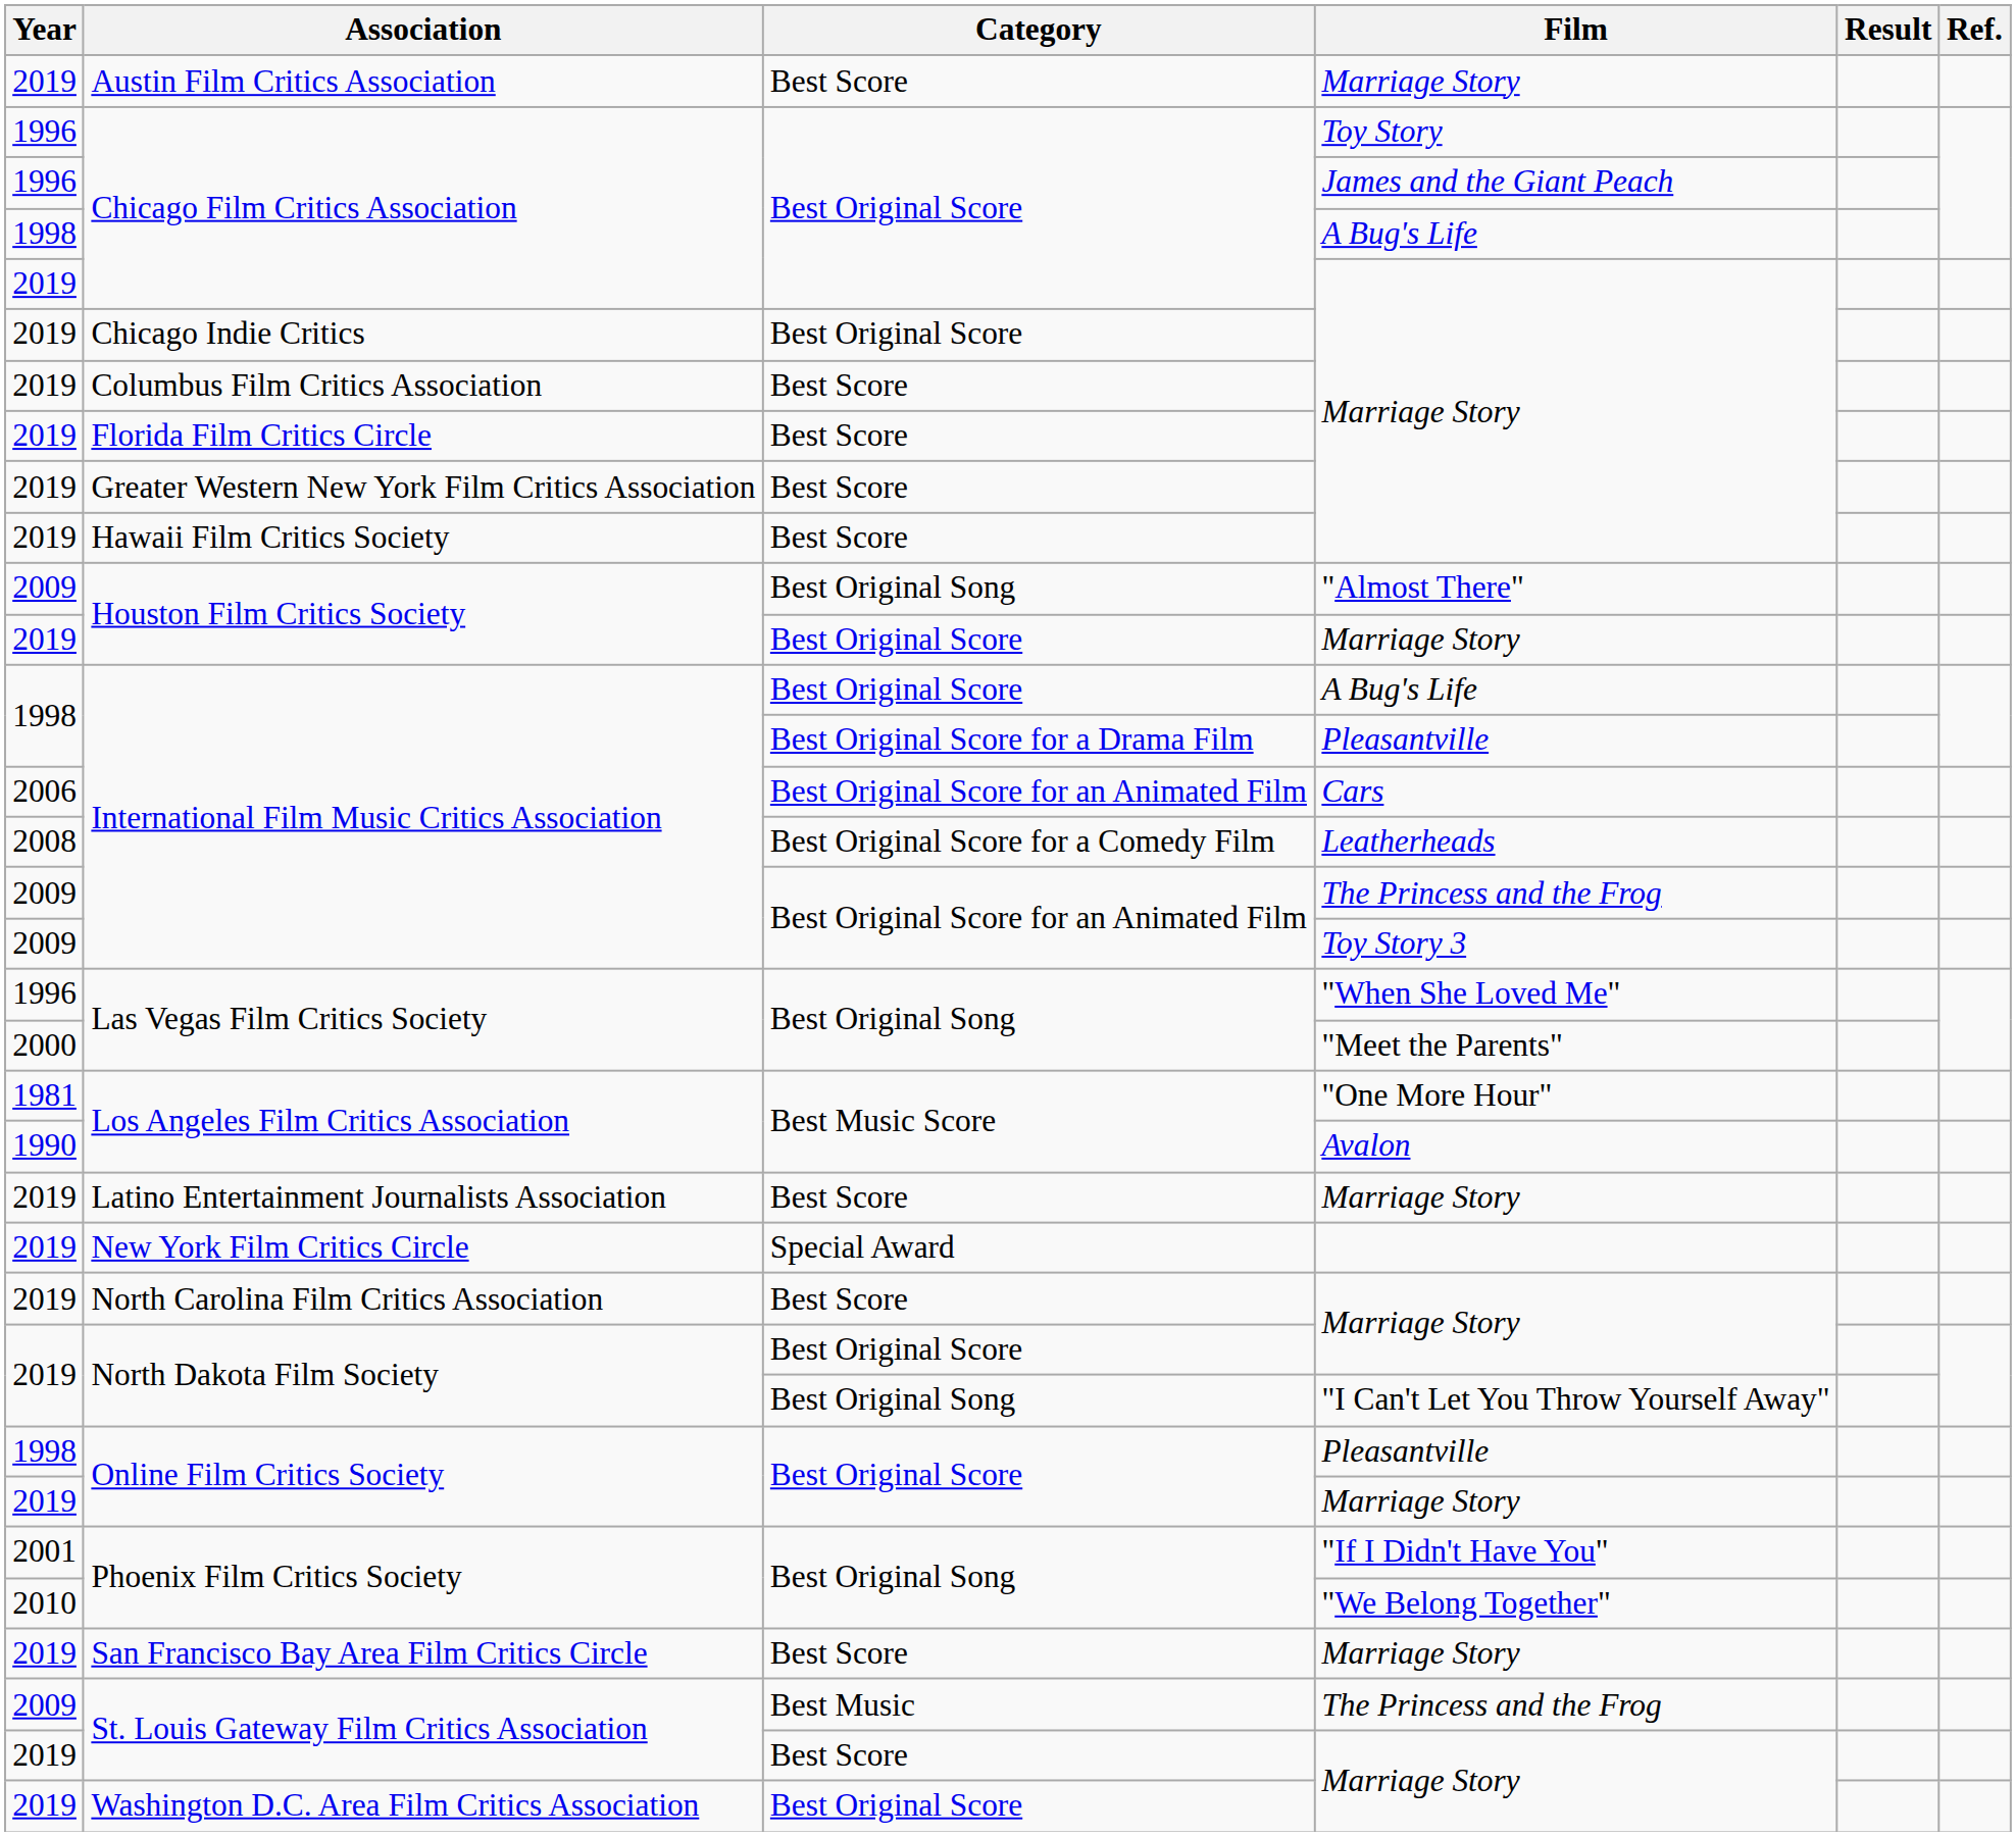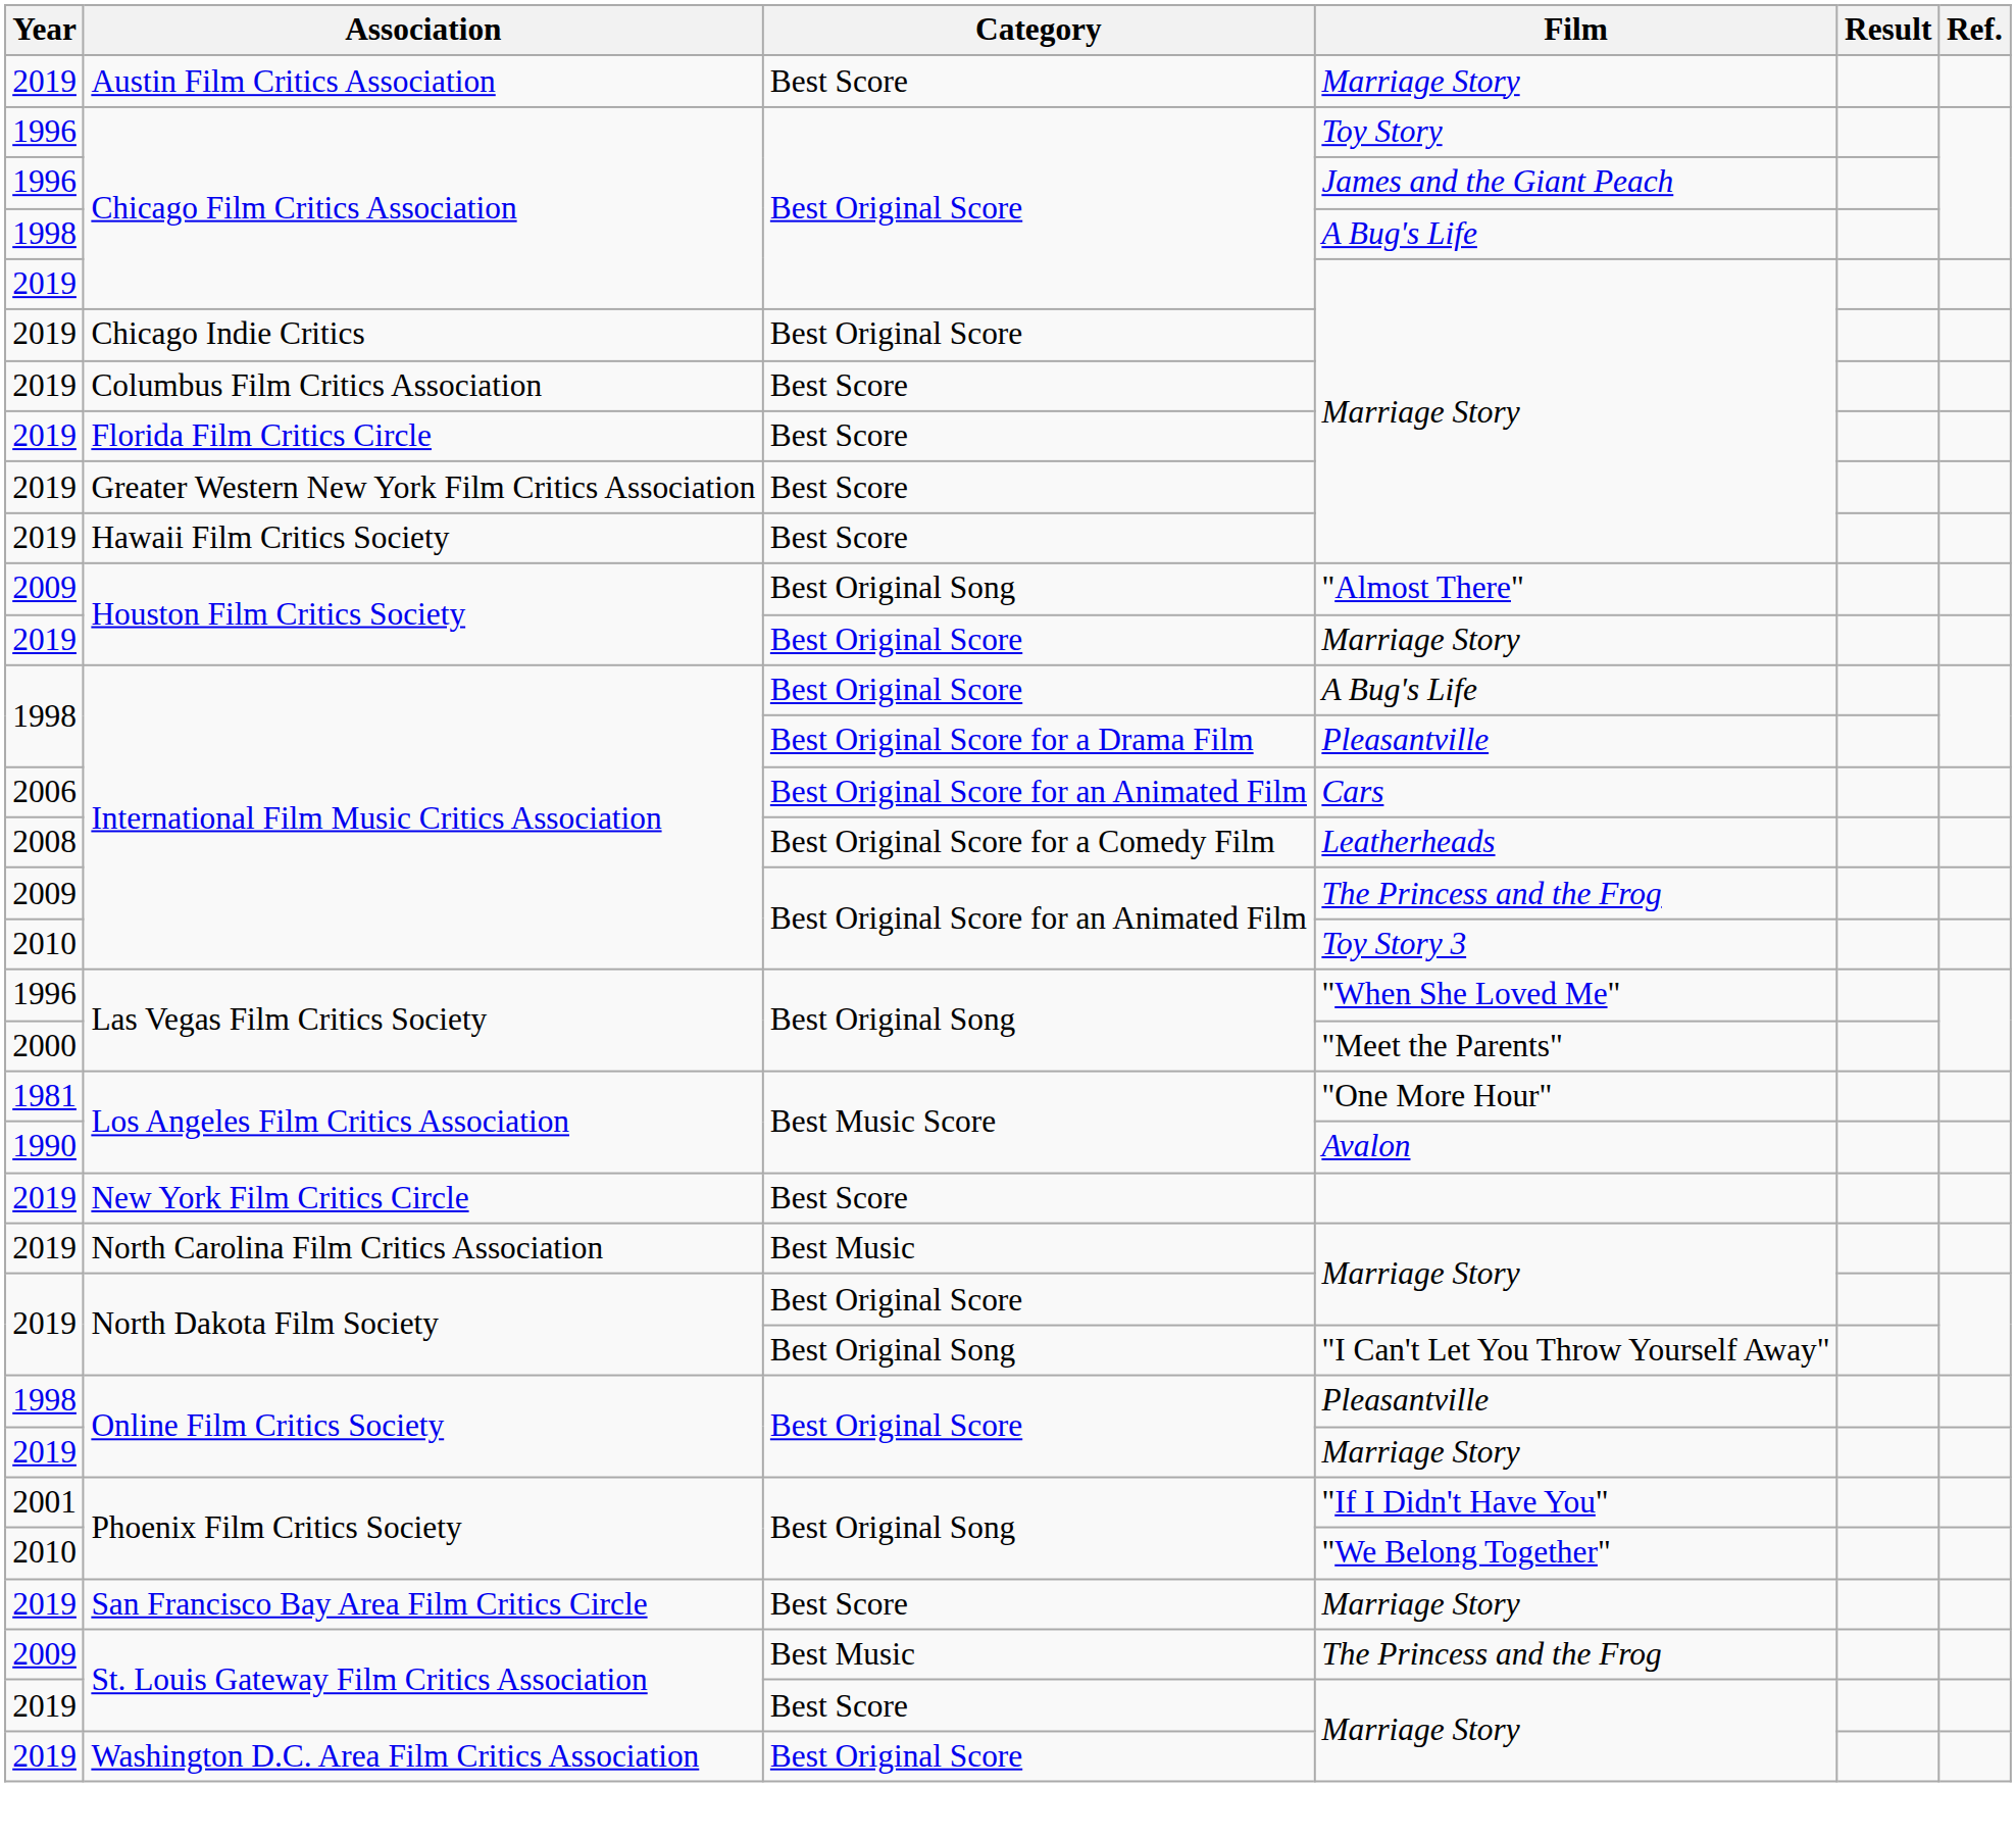International Film Music Critics Association / Toy Story 3 | Year: 2009 -> 2010
- row: 2019 | Latino Entertainment Journalists Association | Best Score | Marriage Story
New York Film Critics Circle | Category: Special Award -> Best Score
North Carolina Film Critics Association | Category: Best Score -> Best Music
